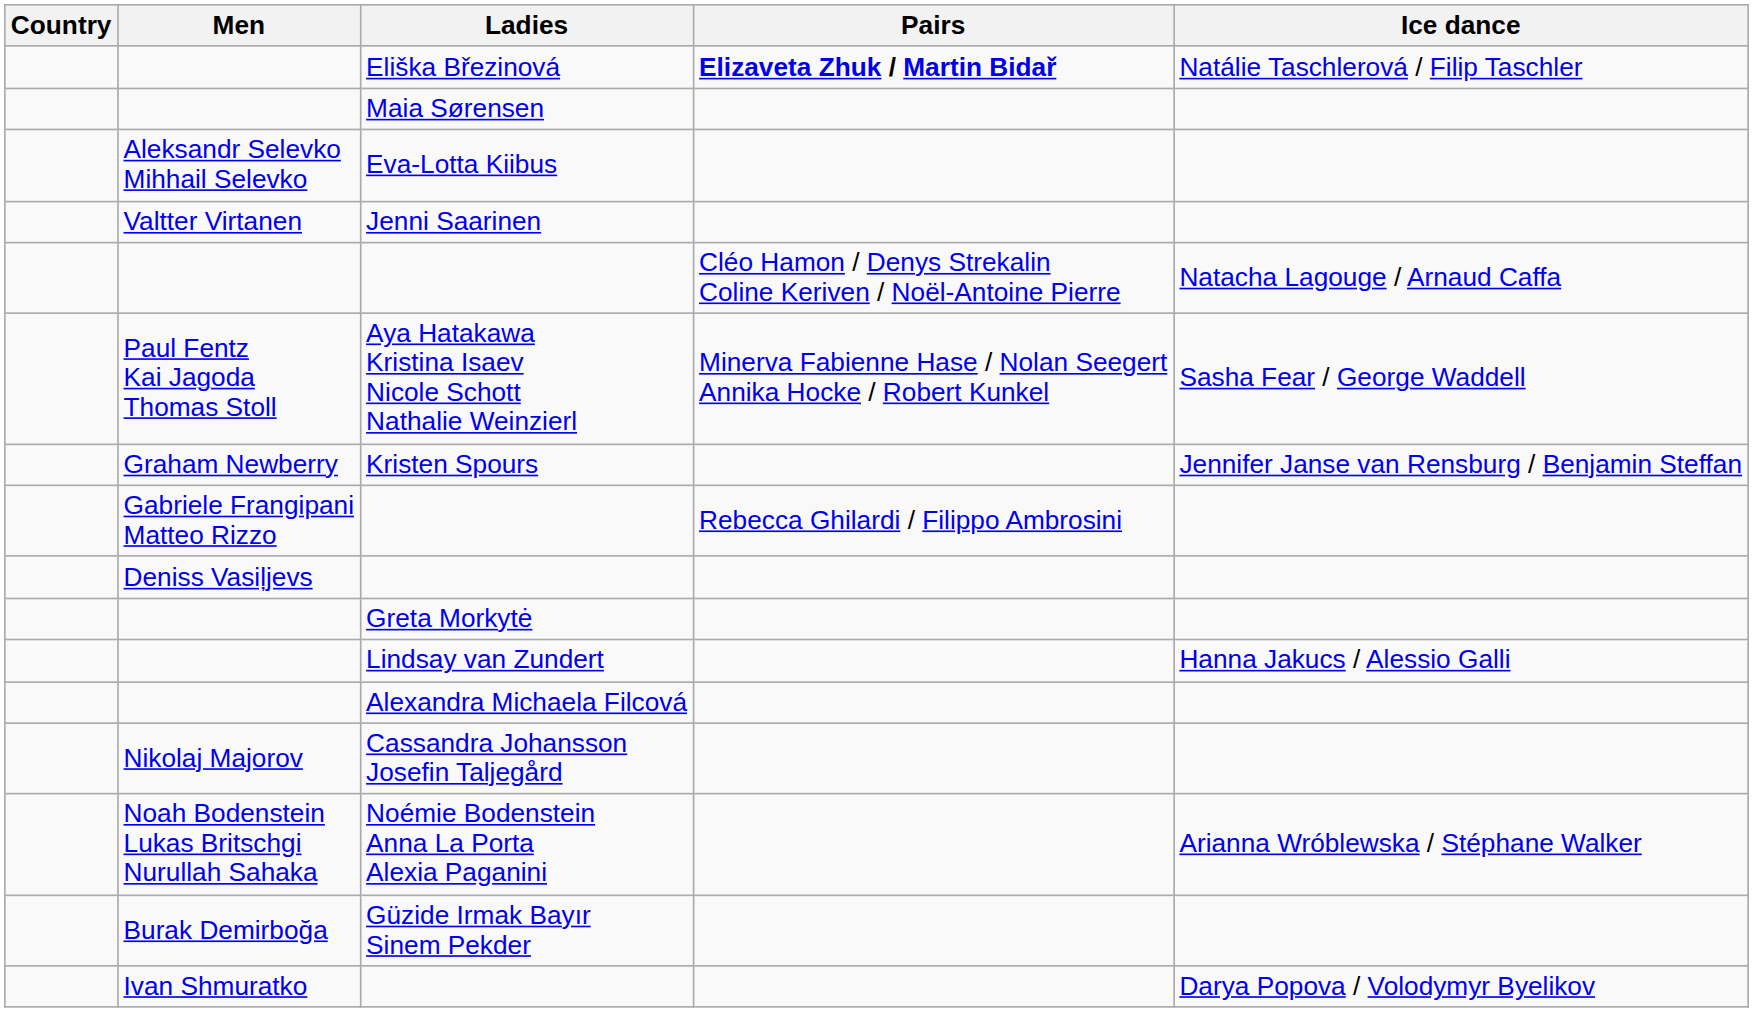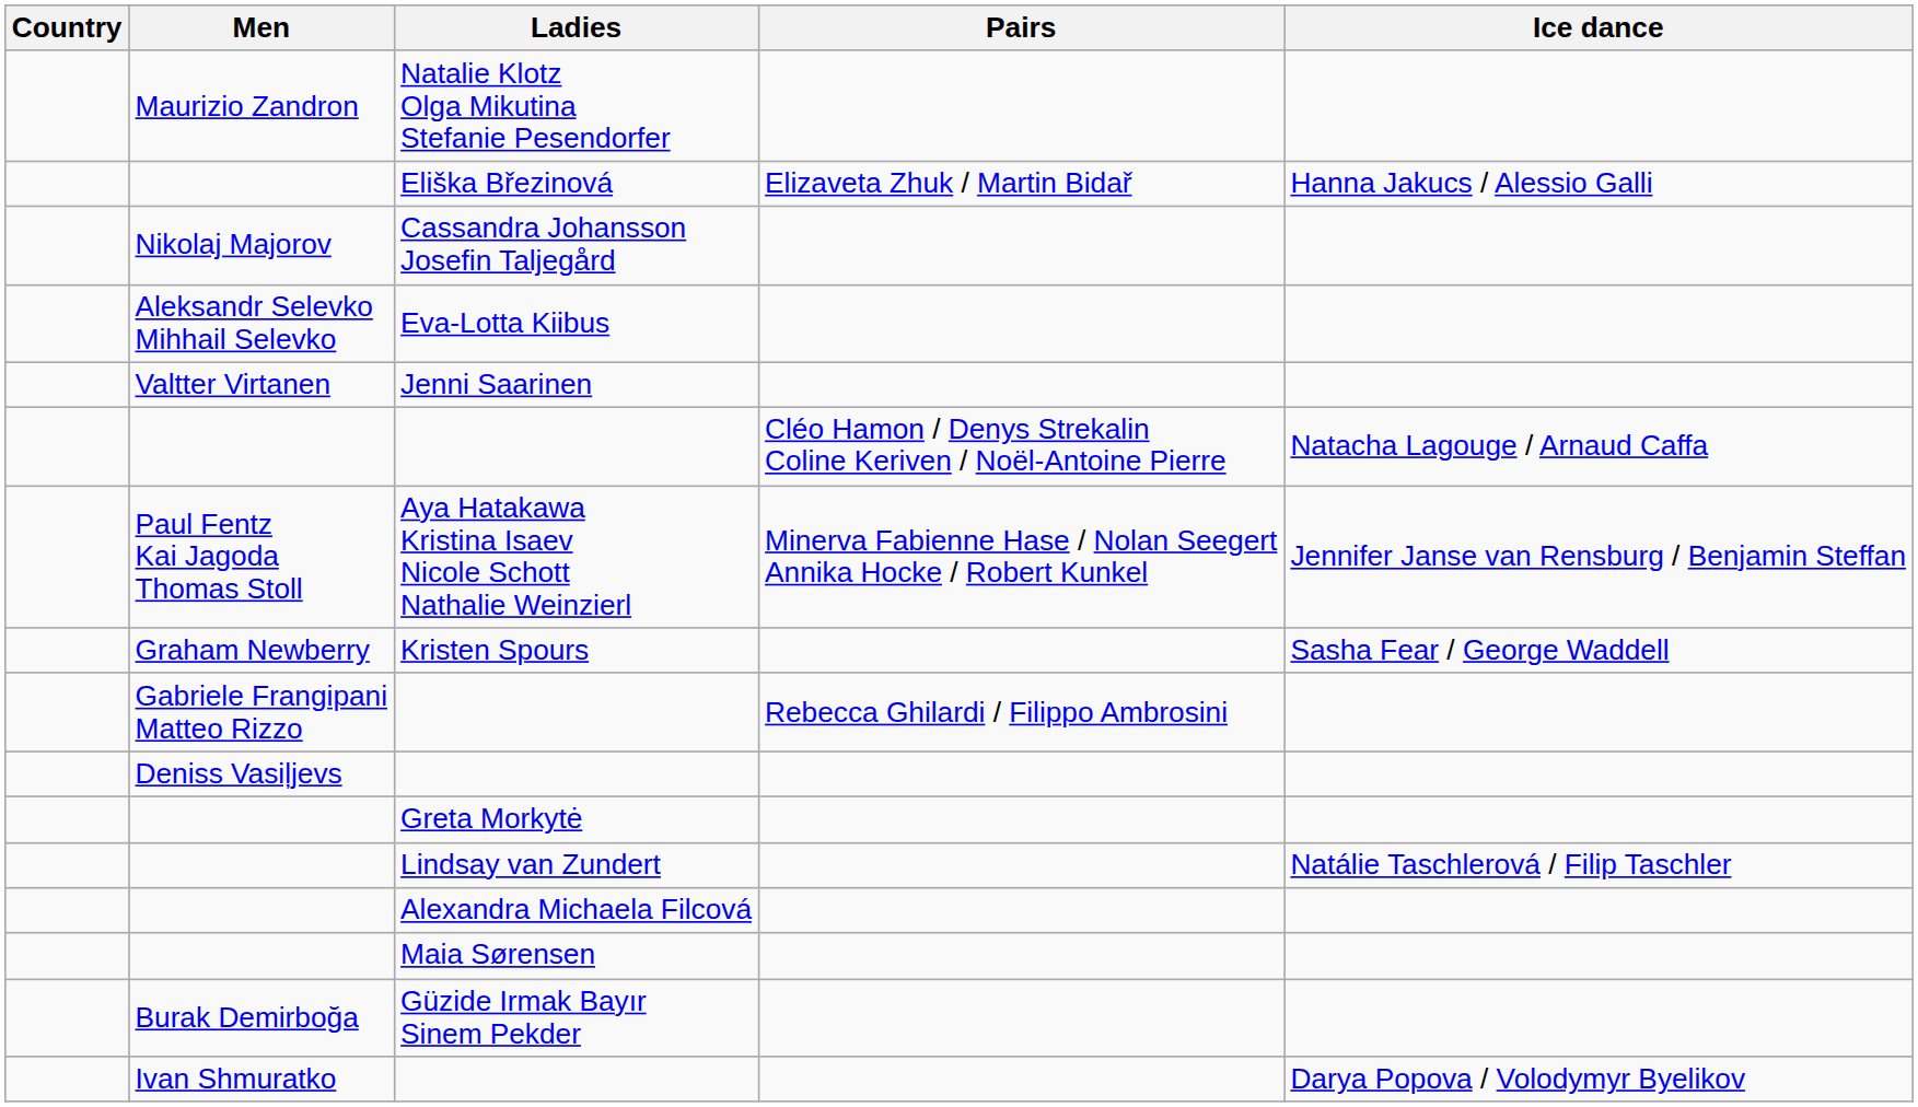+ row: Maurizio Zandron | Natalie Klotz Olga Mikutina Stefanie Pesendorfer
Eliška Březinová | Pairs: bold -> normal
Eliška Březinová | Ice dance: Natálie Taschlerová / Filip Taschler -> Hanna Jakucs / Alessio Galli
rows swapped: Maia Sørensen <-> Cassandra Johansson Josefin Taljegård
Aya Hatakawa Kristina Isaev Nicole Schott Nathalie Weinzierl | Ice dance: Sasha Fear / George Waddell -> Jennifer Janse van Rensburg / Benjamin Steffan
Kristen Spours | Ice dance: Jennifer Janse van Rensburg / Benjamin Steffan -> Sasha Fear / George Waddell
Lindsay van Zundert | Ice dance: Hanna Jakucs / Alessio Galli -> Natálie Taschlerová / Filip Taschler
- row: Noah Bodenstein Lukas Britschgi Nurullah Sahaka | Noémie Bodenstein Anna La Porta Alexia Paganini | Arianna Wróblewska / Stéphane Walker
